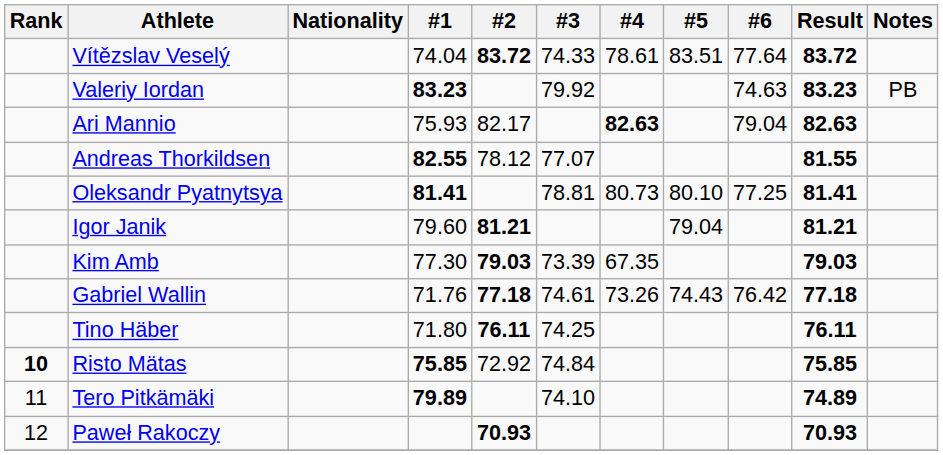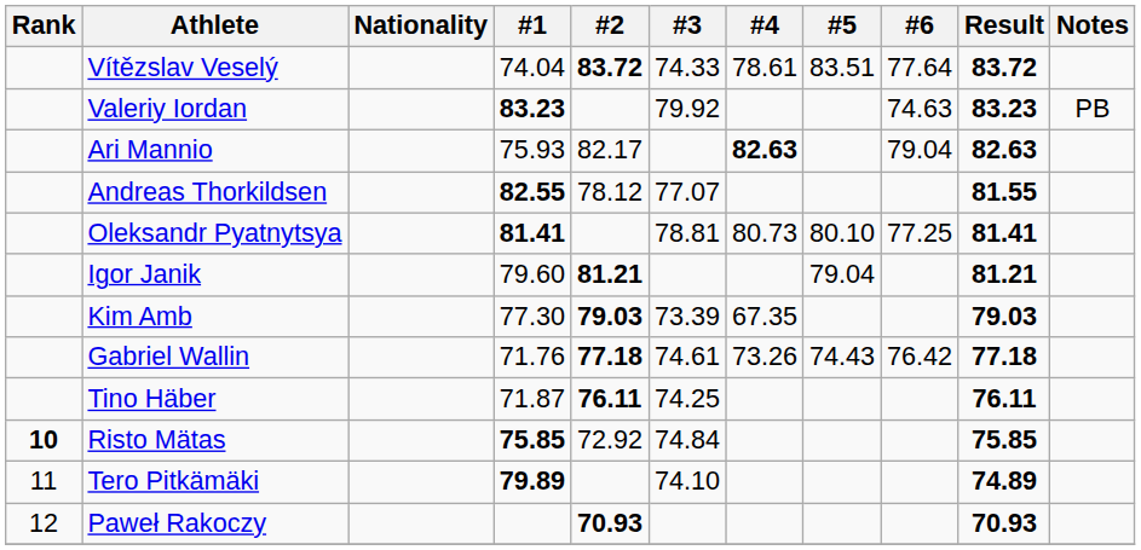Tino Häber | #1: 71.80 -> 71.87
